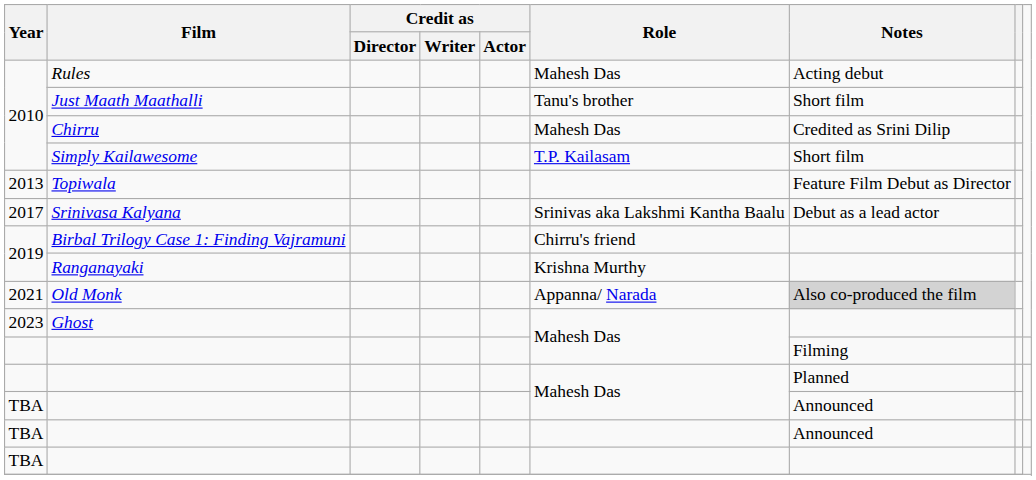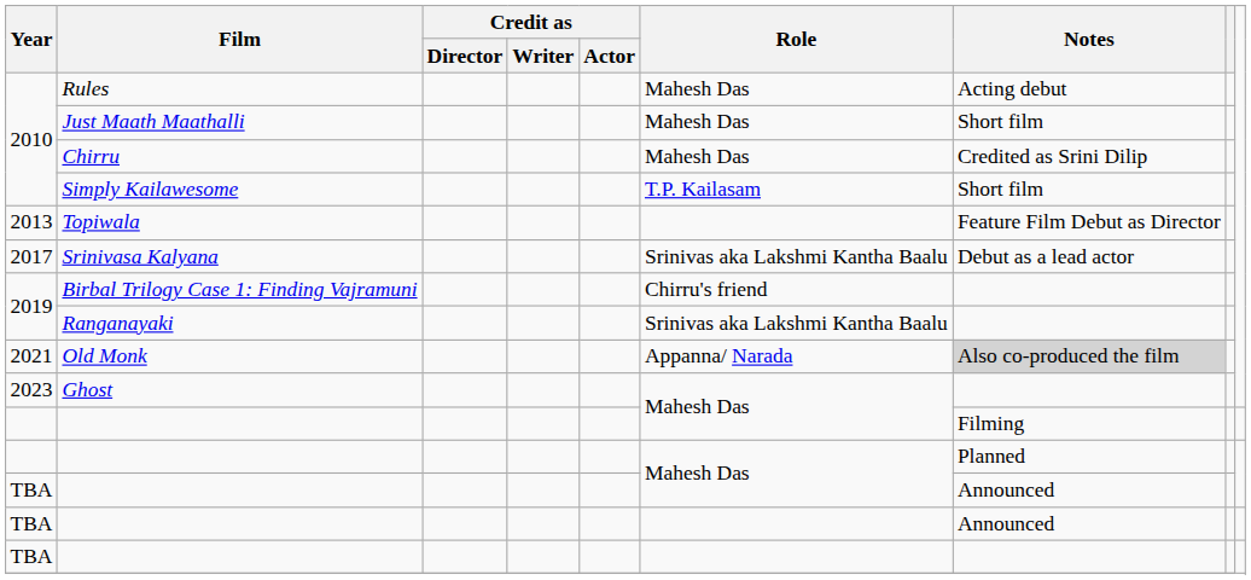Just Maath Maathalli | Role: Tanu's brother -> Mahesh Das
Ranganayaki | Role: Krishna Murthy -> Srinivas aka Lakshmi Kantha Baalu
